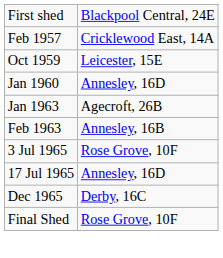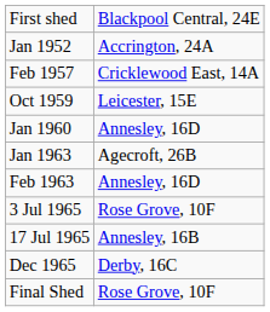+ row: Jan 1952 | Accrington, 24A
Feb 1963 | column 2: Annesley, 16B -> Annesley, 16D
17 Jul 1965 | column 2: Annesley, 16D -> Annesley, 16B
